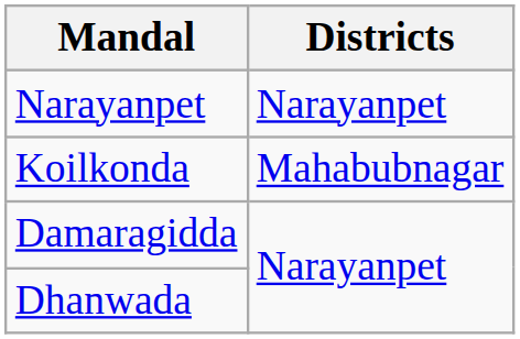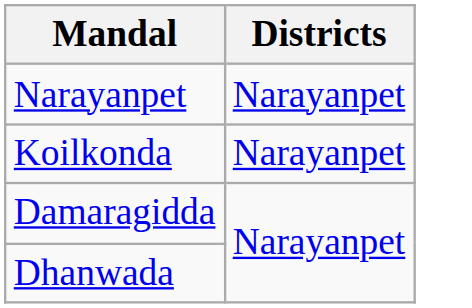Koilkonda | Districts: Mahabubnagar -> Narayanpet
